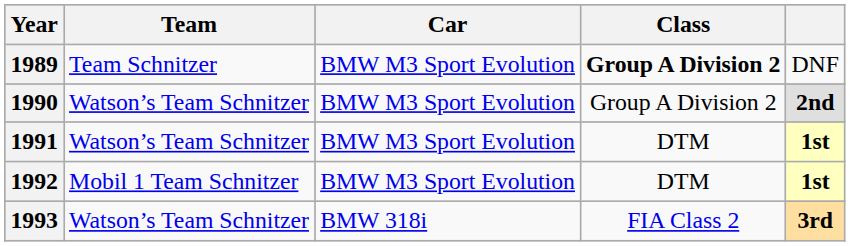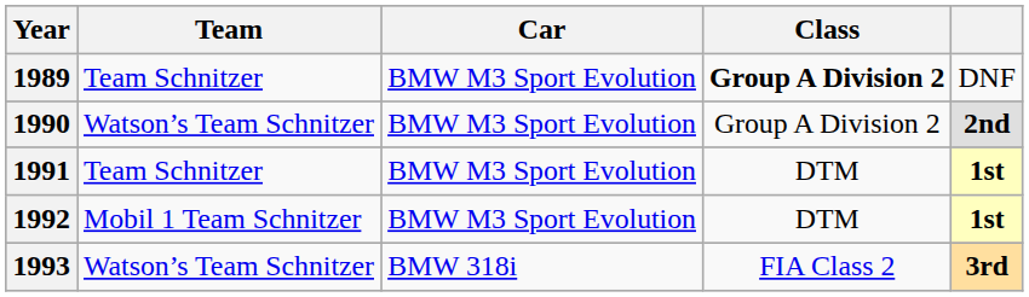1991 | Team: Watson’s Team Schnitzer -> Team Schnitzer
